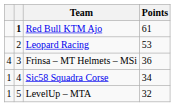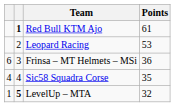Frinsa – MT Helmets – MSi | column 1: 4 -> 6
Sic58 Squadra Corse | column 1: 1 -> 4
Sic58 Squadra Corse | Points: 34 -> 35
LevelUp – MTA | column 2: normal -> bold
